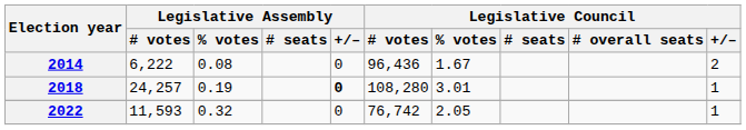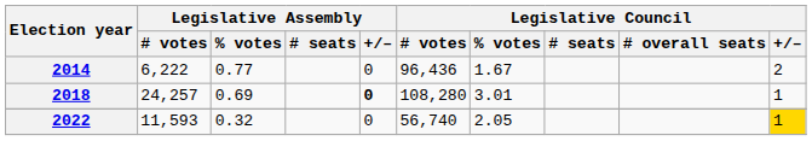2014 | Legislative Assembly / % votes: 0.08 -> 0.77
2018 | Legislative Assembly / % votes: 0.19 -> 0.69
2022 | Legislative Council / # votes: 76,742 -> 56,740
2022 | Legislative Council / +/–: no background -> gold background
